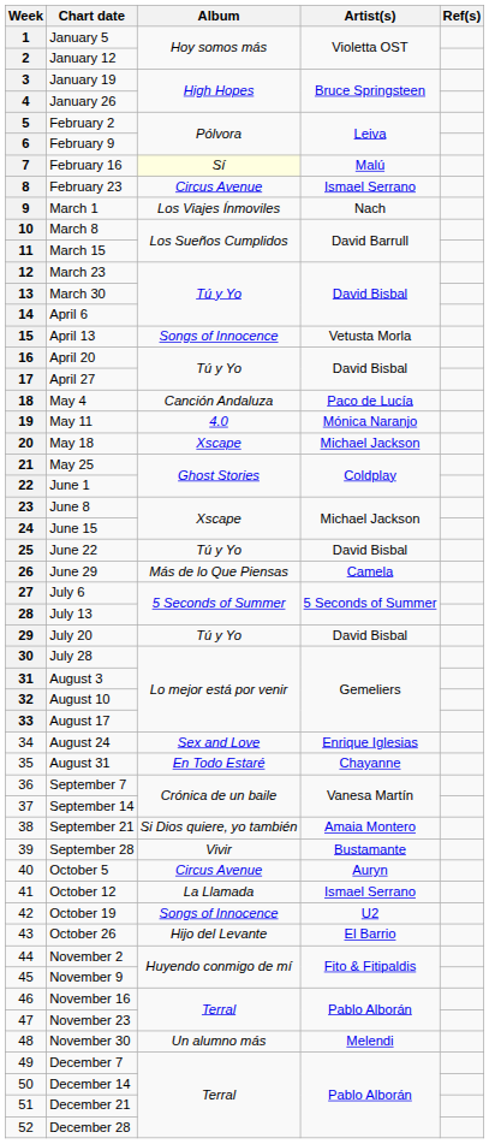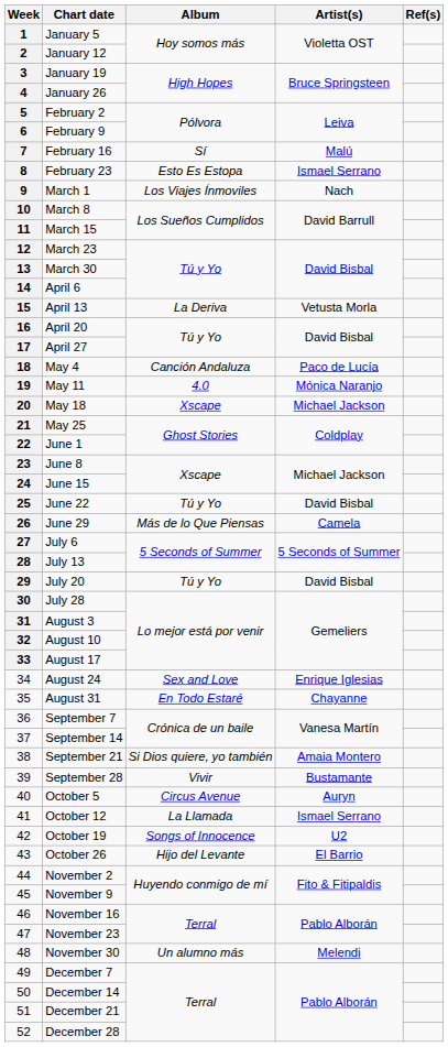February 16 | Album: lightyellow background -> no background
February 23 | Album: Circus Avenue -> Esto Es Estopa
April 13 | Album: Songs of Innocence -> La Deriva
